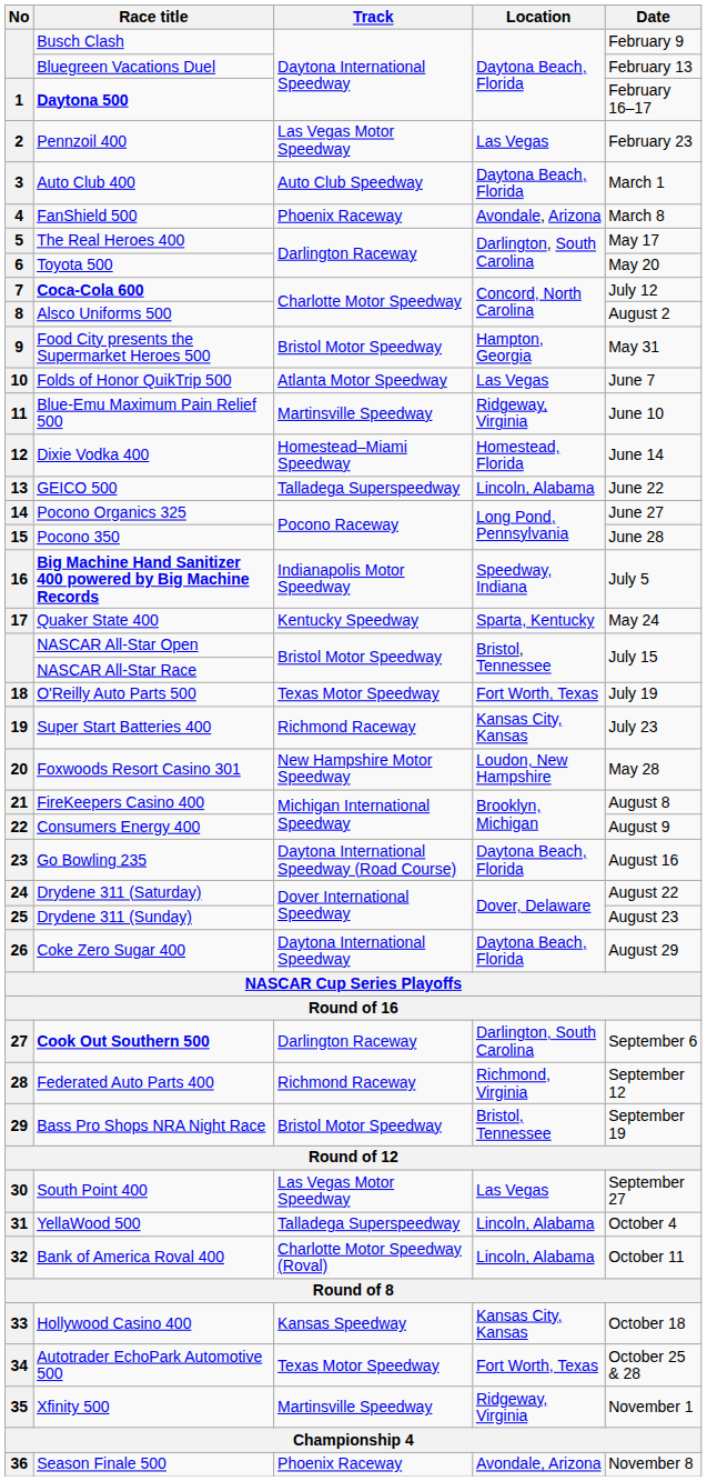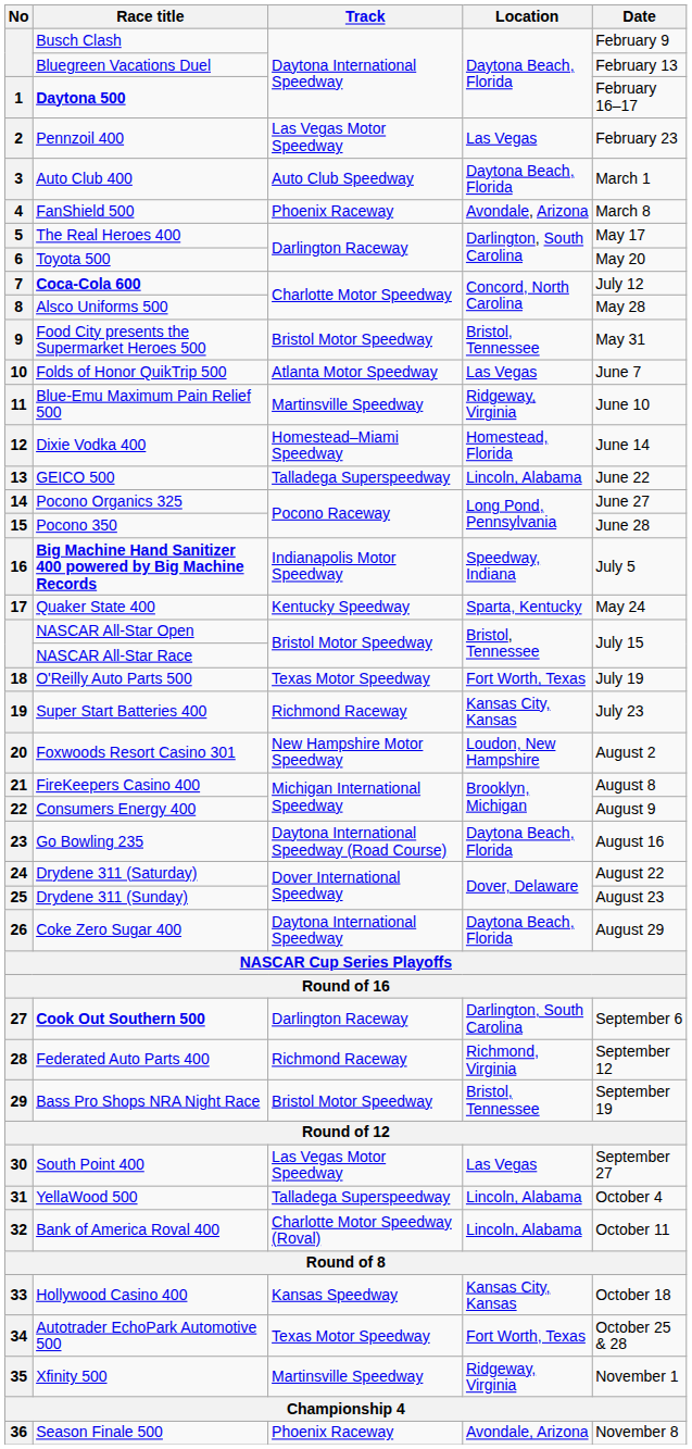Alsco Uniforms 500 | Date: August 2 -> May 28
Food City presents the Supermarket Heroes 500 | Location: Hampton, Georgia -> Bristol, Tennessee
Foxwoods Resort Casino 301 | Date: May 28 -> August 2
